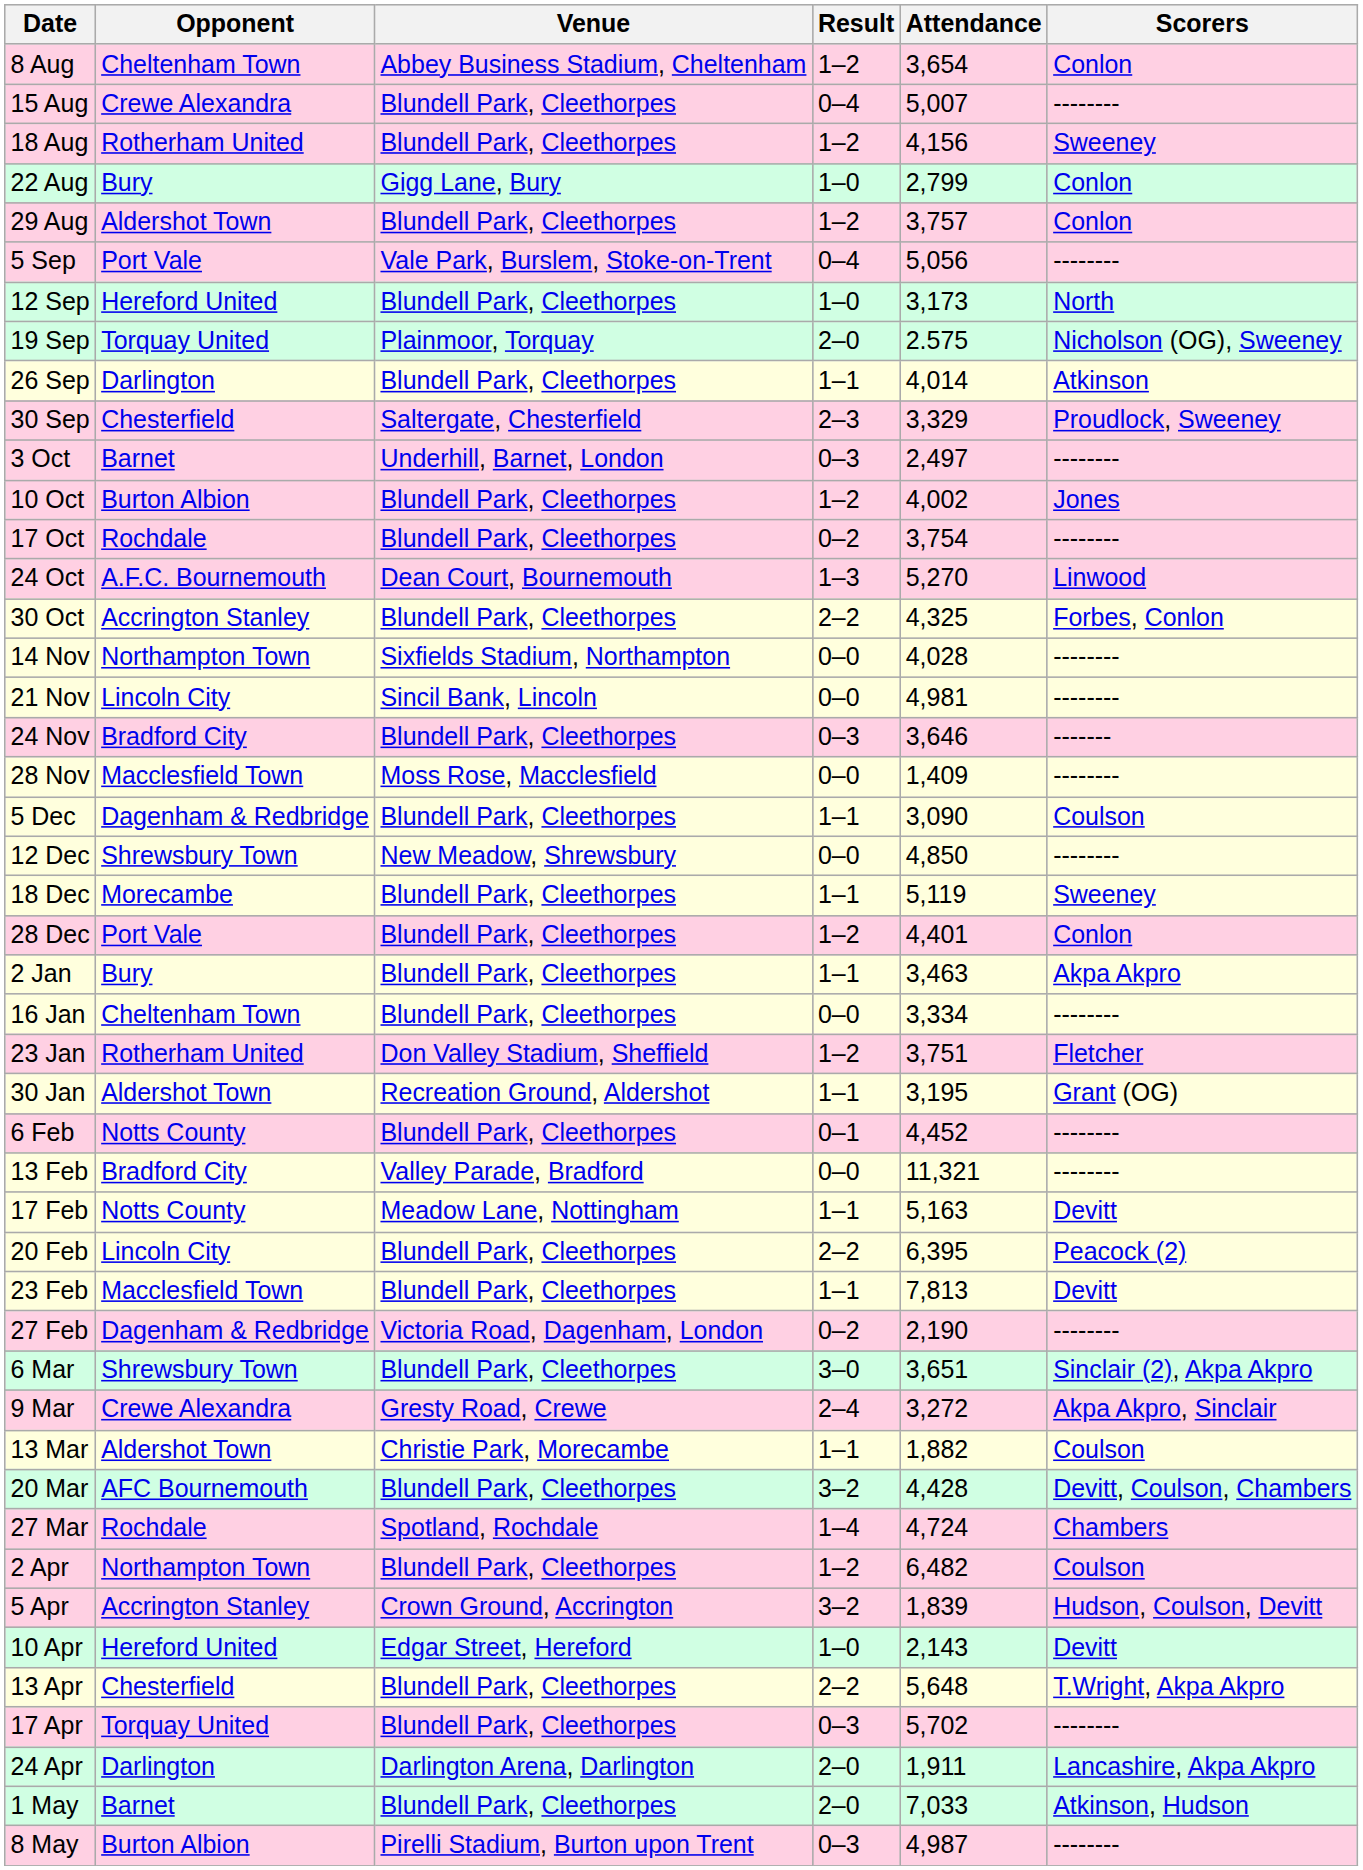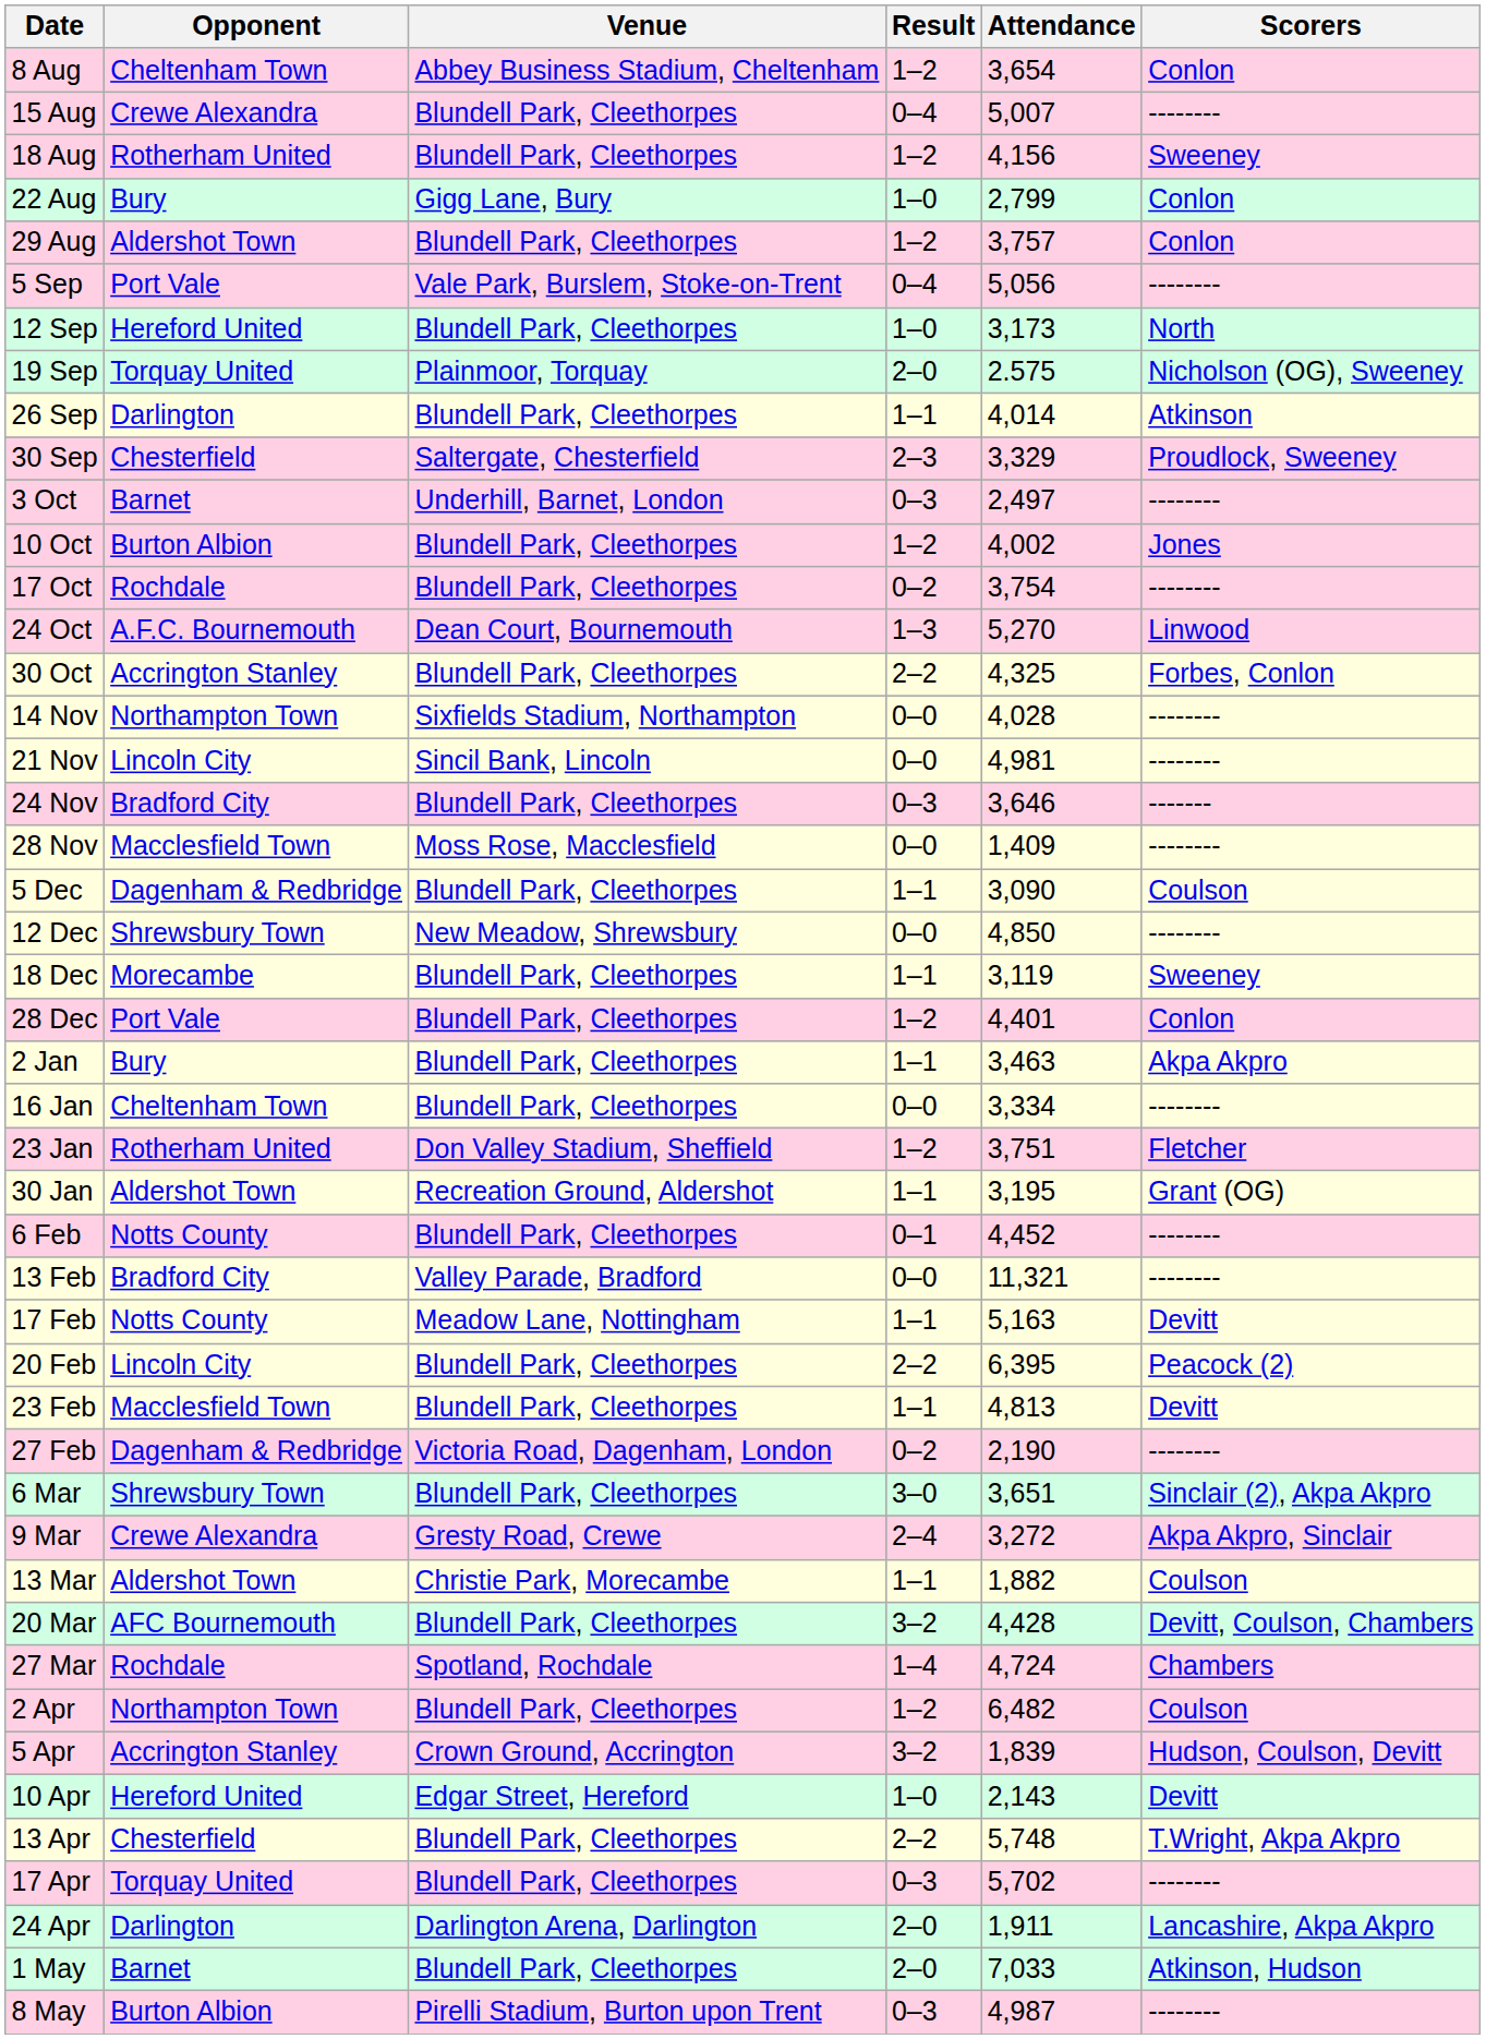18 Dec | Attendance: 5,119 -> 3,119
23 Feb | Attendance: 7,813 -> 4,813
13 Apr | Attendance: 5,648 -> 5,748
